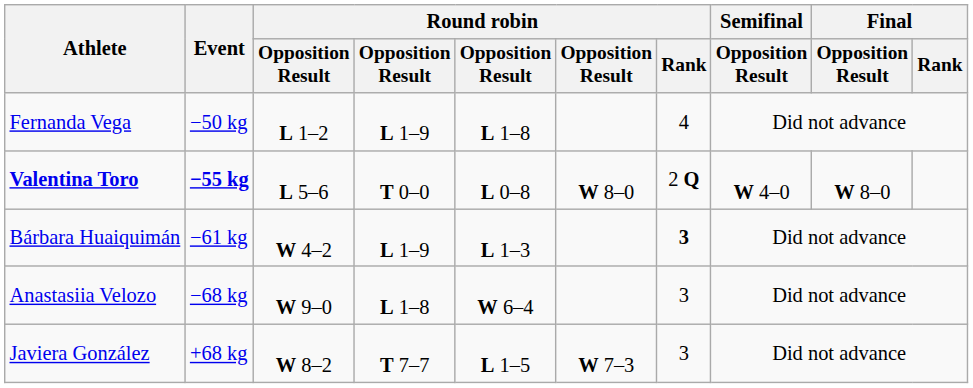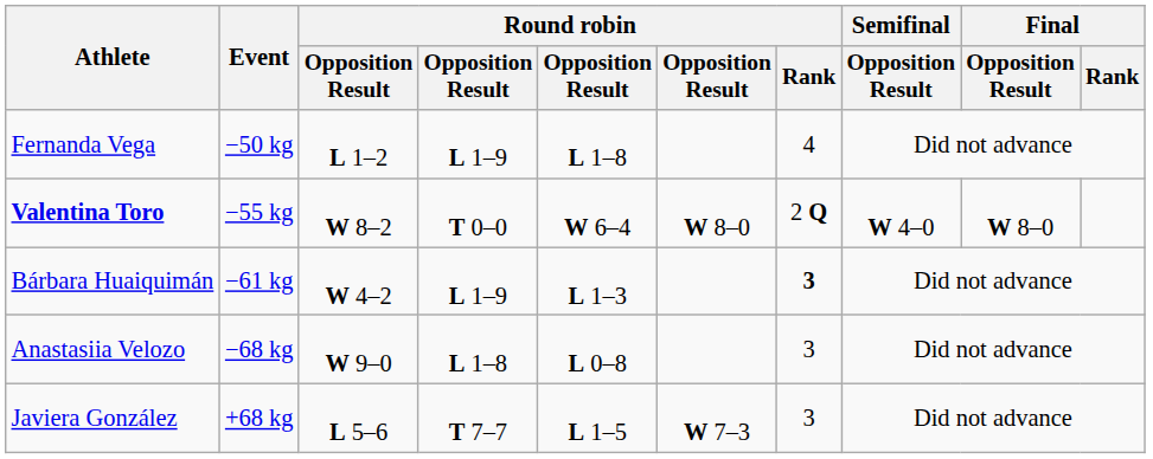Valentina Toro | Event: bold -> normal
Valentina Toro | column 3: L 5–6 -> W 8–2
Valentina Toro | column 5: L 0–8 -> W 6–4
Anastasiia Velozo | column 5: W 6–4 -> L 0–8
Javiera González | column 3: W 8–2 -> L 5–6
